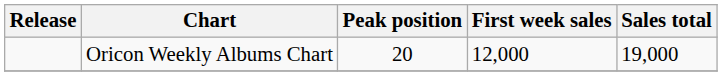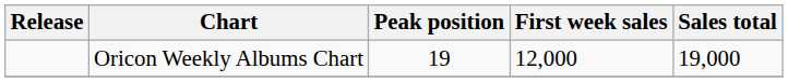Oricon Weekly Albums Chart | Peak position: 20 -> 19
